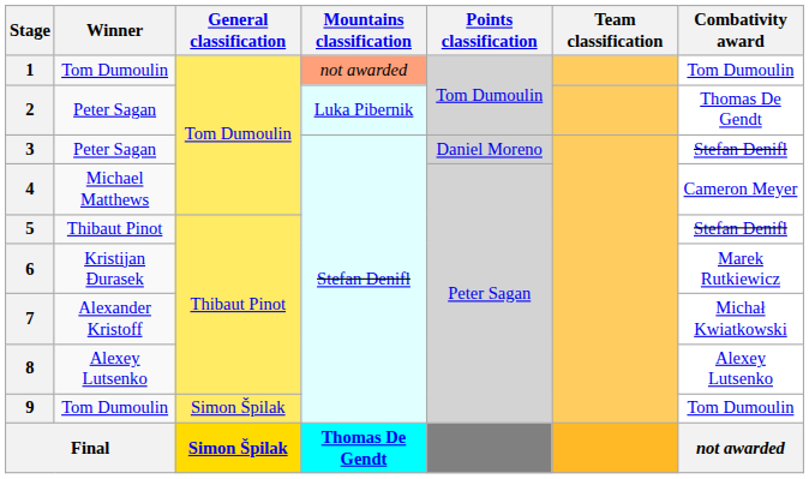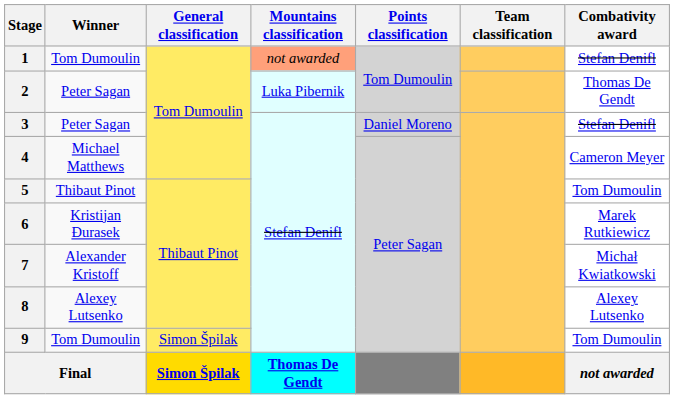1 | Combativity award: Tom Dumoulin -> Stefan Denifl
5 | Combativity award: Stefan Denifl -> Tom Dumoulin
